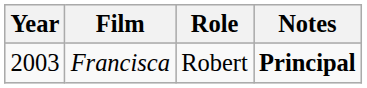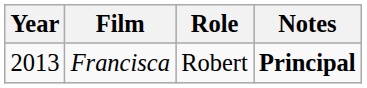Francisca | Year: 2003 -> 2013
